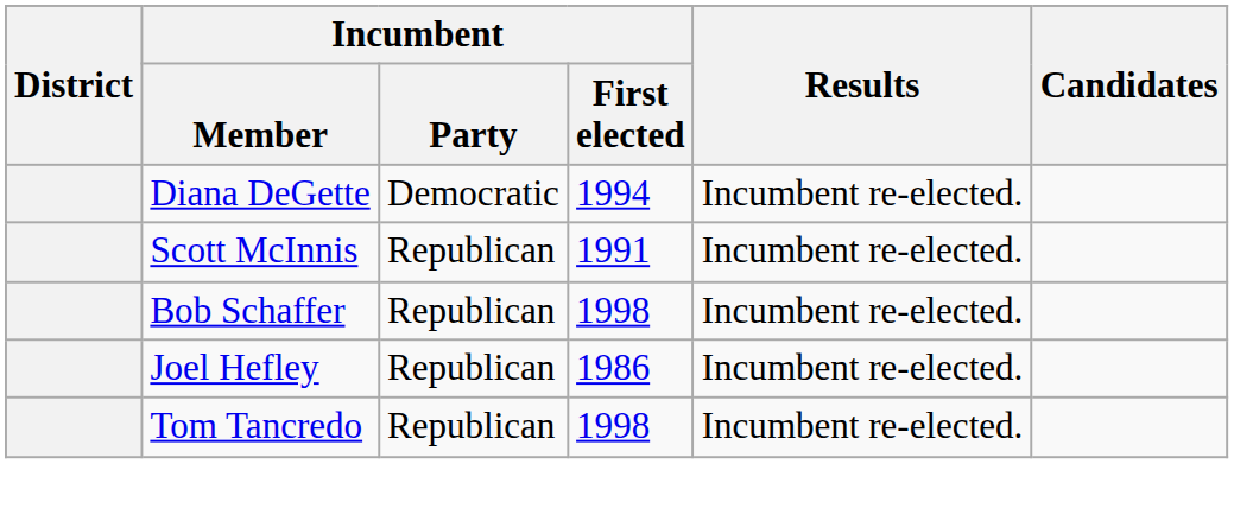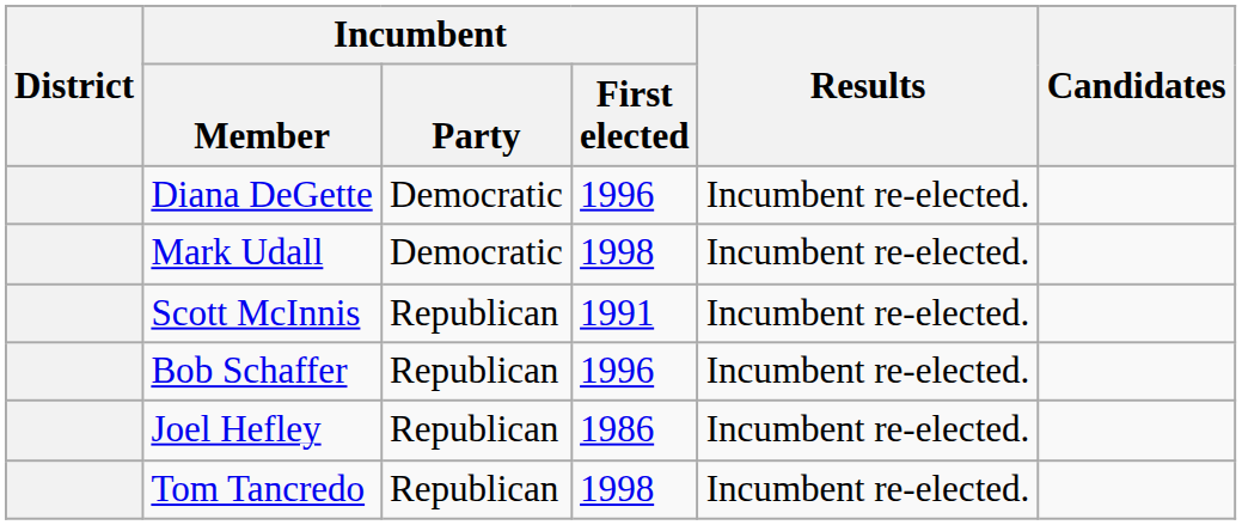Diana DeGette | Incumbent / First elected: 1994 -> 1996
+ row: Mark Udall | Democratic | 1998 | Incumbent re-elected.
Bob Schaffer | Incumbent / First elected: 1998 -> 1996
